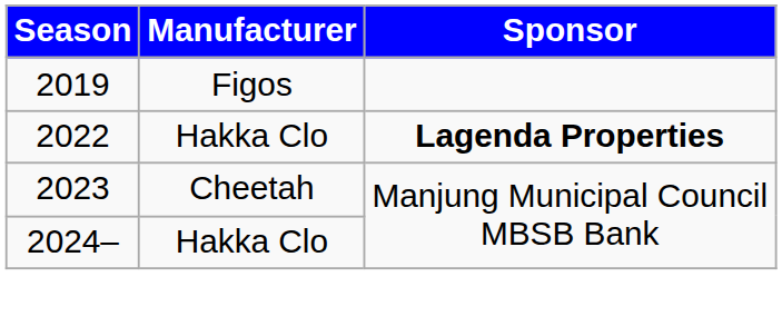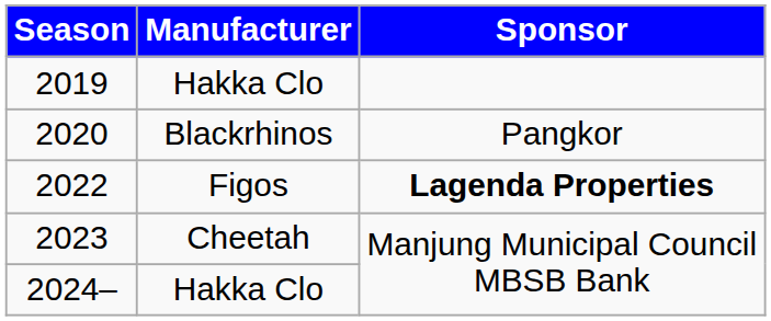2019 | Manufacturer: Figos -> Hakka Clo
+ row: 2020 | Blackrhinos | Pangkor
2022 | Manufacturer: Hakka Clo -> Figos
